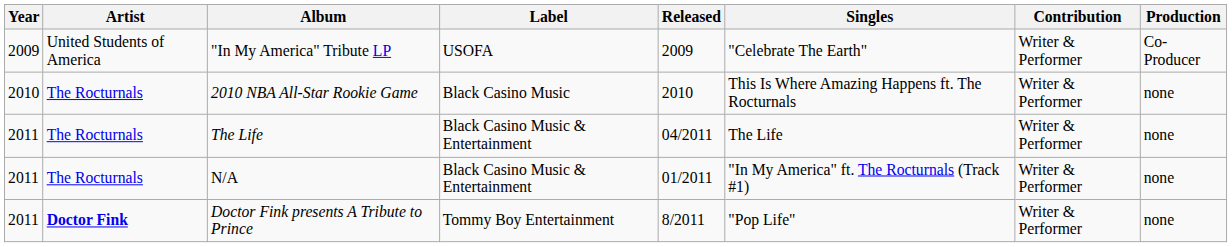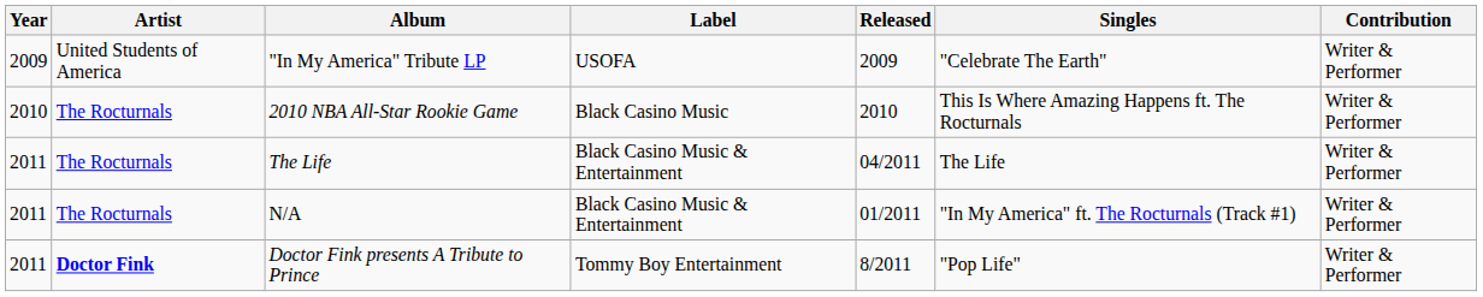- column: Production | Co-Producer | none | none | none | none
